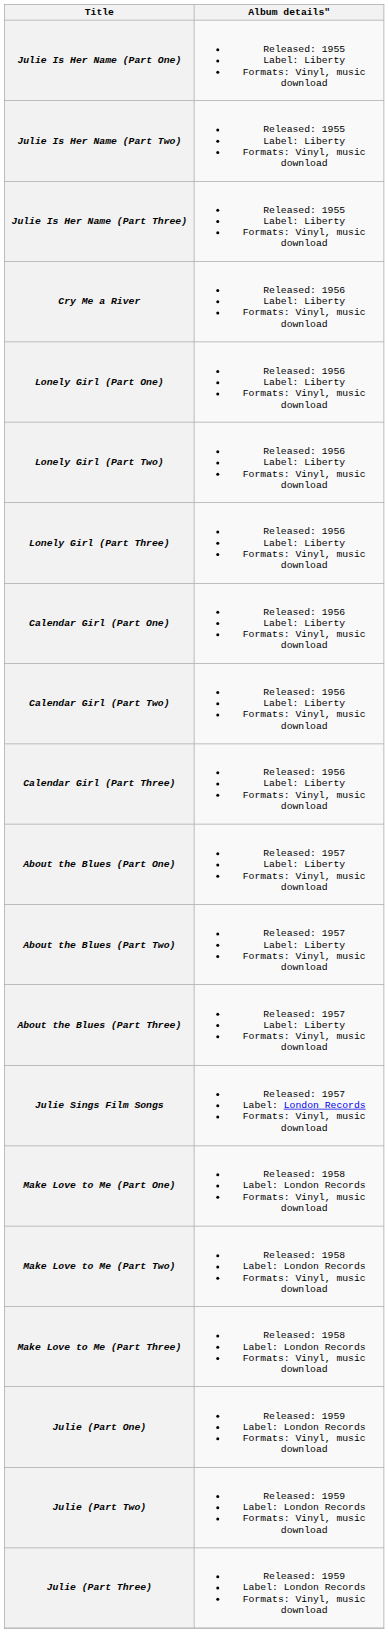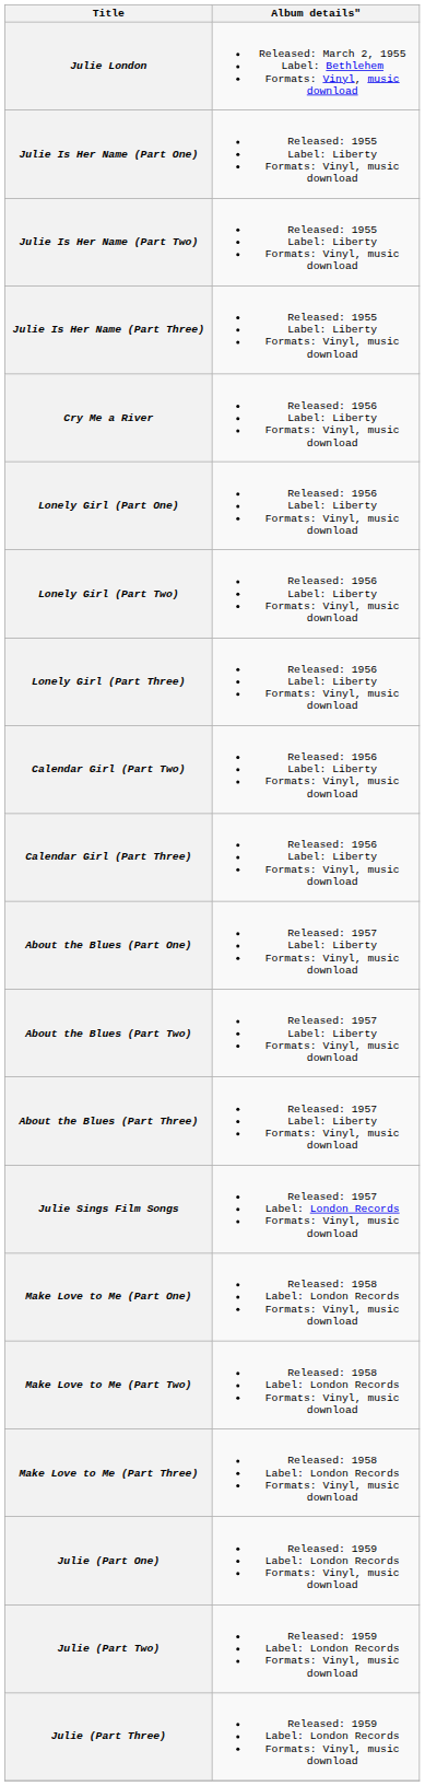+ row: Julie London | Released: March 2, 1955 Label: Bethlehem Formats: Vinyl, music download
- row: Calendar Girl (Part One) | Released: 1956 Label: Liberty Formats: Vinyl, music download
